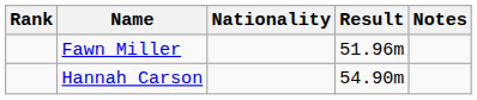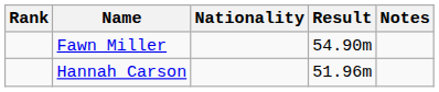Fawn Miller | Result: 51.96m -> 54.90m
Hannah Carson | Result: 54.90m -> 51.96m
